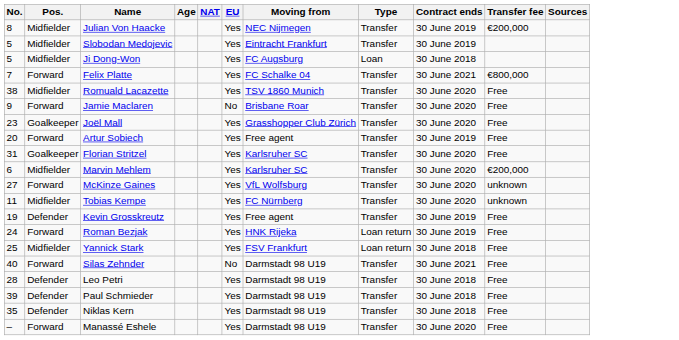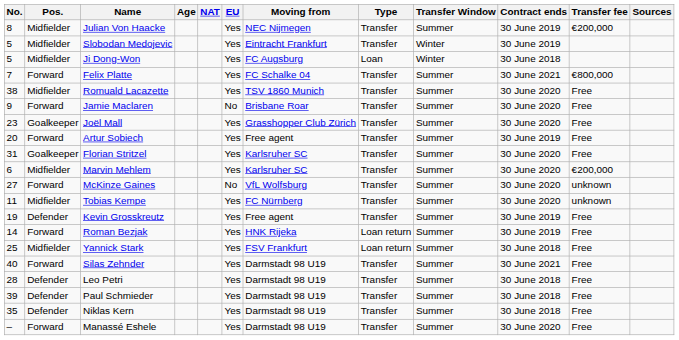+ column: Transfer Window | Summer | Winter | Winter | Summer | Summer | Summer | Summer | Summer | Summer | Summer | Summer | Summer | Summer | Summer | Summer | Summer | Summer | Summer | Summer | Summer
McKinze Gaines | EU: Yes -> No
Roman Bezjak | No.: 24 -> 14
Silas Zehnder | EU: No -> Yes
